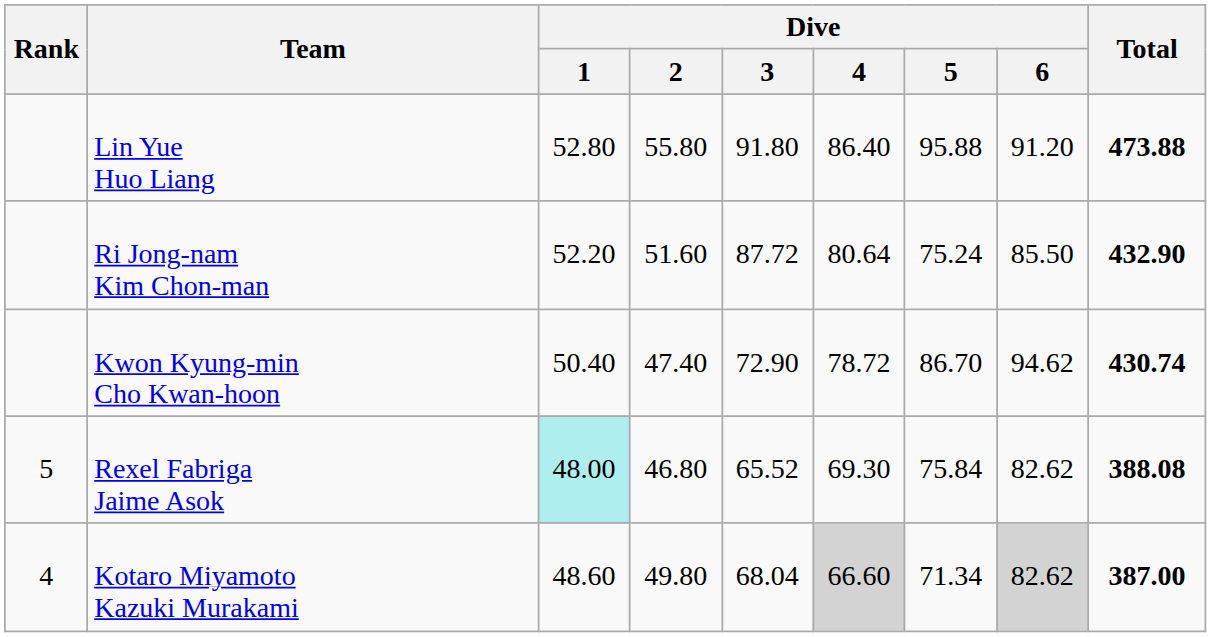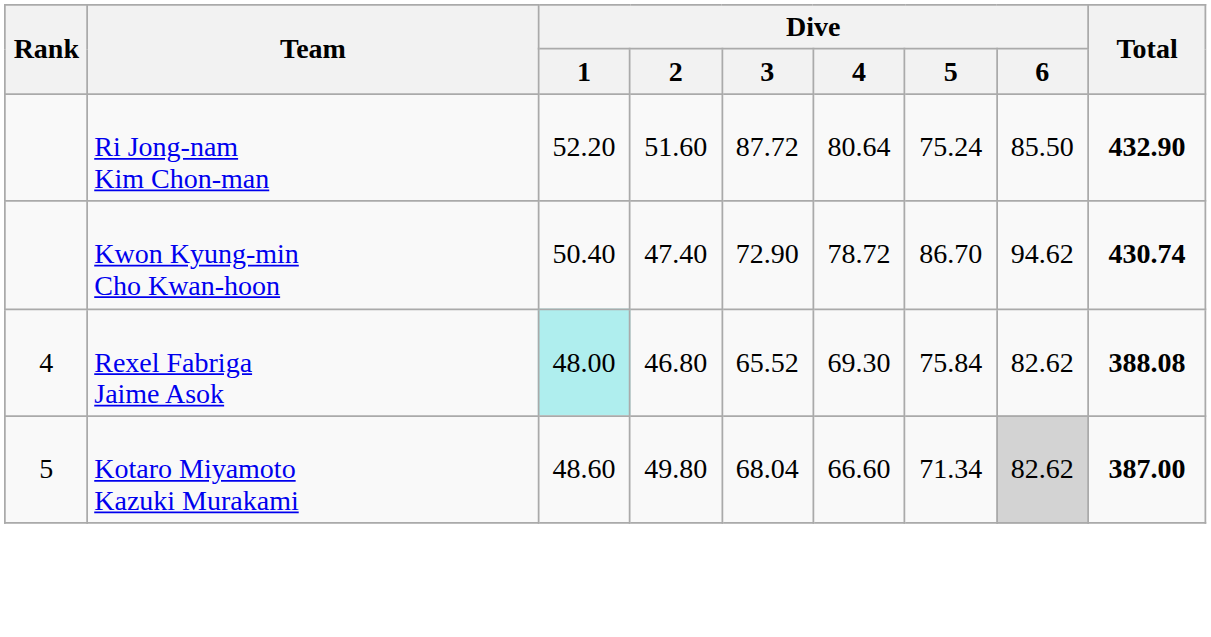- row: Lin Yue Huo Liang | 52.80 | 55.80 | 91.80 | 86.40 | 95.88 | 91.20 | 473.88
Rexel Fabriga Jaime Asok | Rank: 5 -> 4
Kotaro Miyamoto Kazuki Murakami | Rank: 4 -> 5
Kotaro Miyamoto Kazuki Murakami | Dive / 4: lightgrey background -> no background
